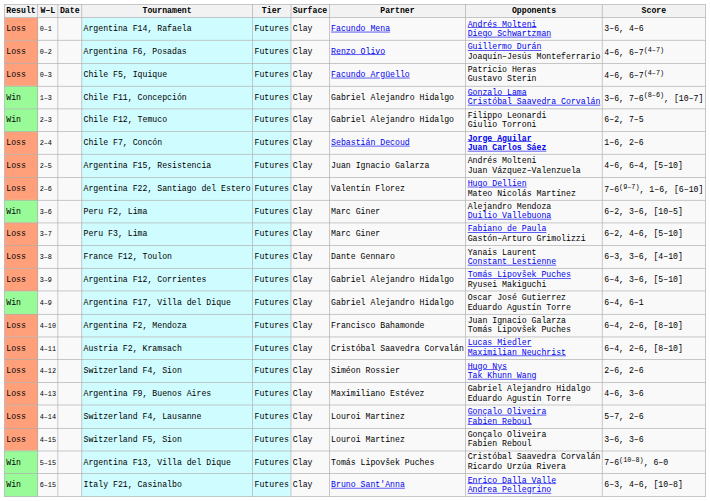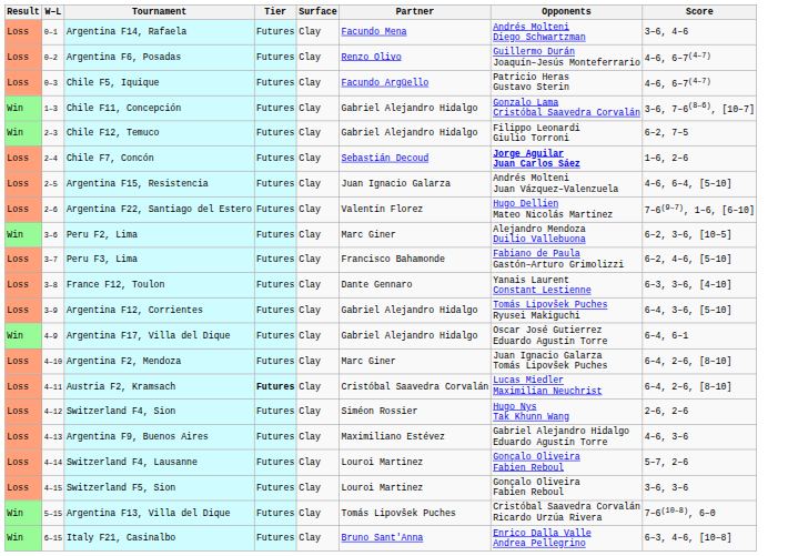- column: Date
Peru F3, Lima | Partner: Marc Giner -> Francisco Bahamonde
Argentina F2, Mendoza | Partner: Francisco Bahamonde -> Marc Giner
Austria F2, Kramsach | Tier: normal -> bold
